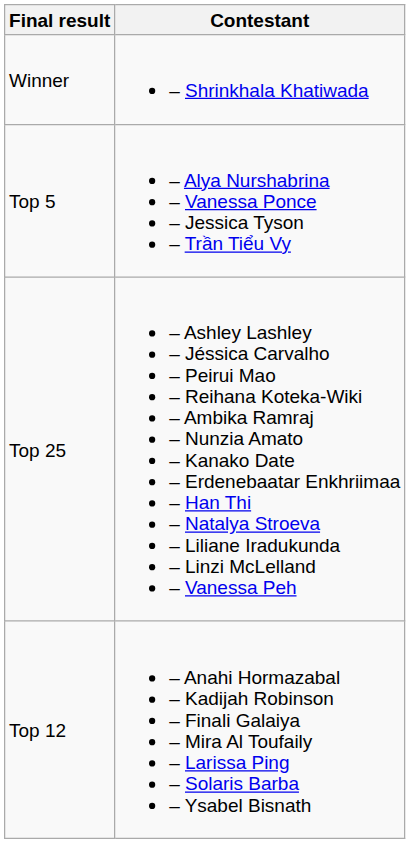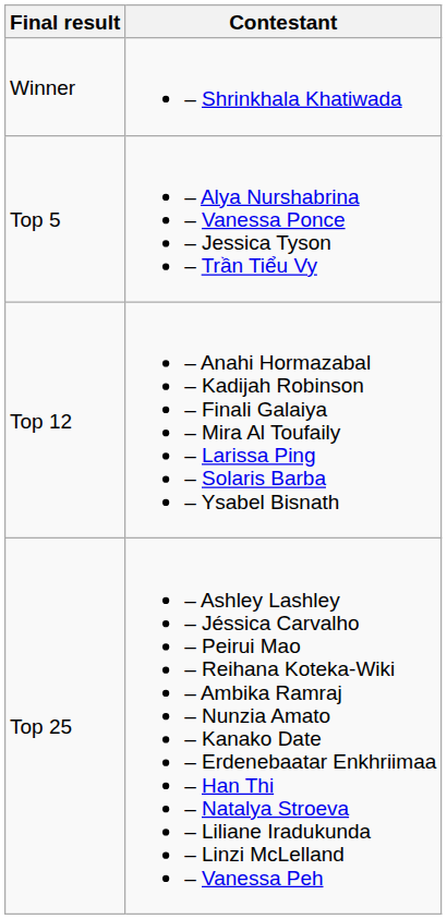rows swapped: Top 12 <-> Top 25
